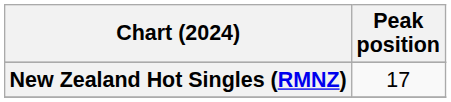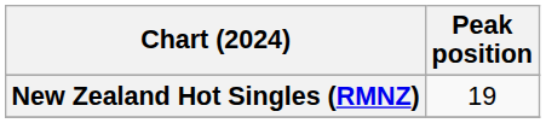New Zealand Hot Singles (RMNZ) | Peak position: 17 -> 19
